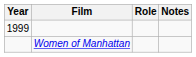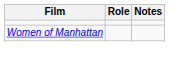- column: Year | 1999
